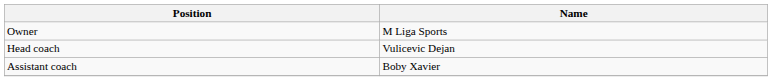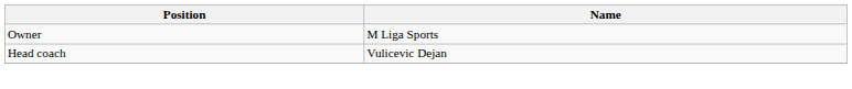- row: Assistant coach | Boby Xavier
